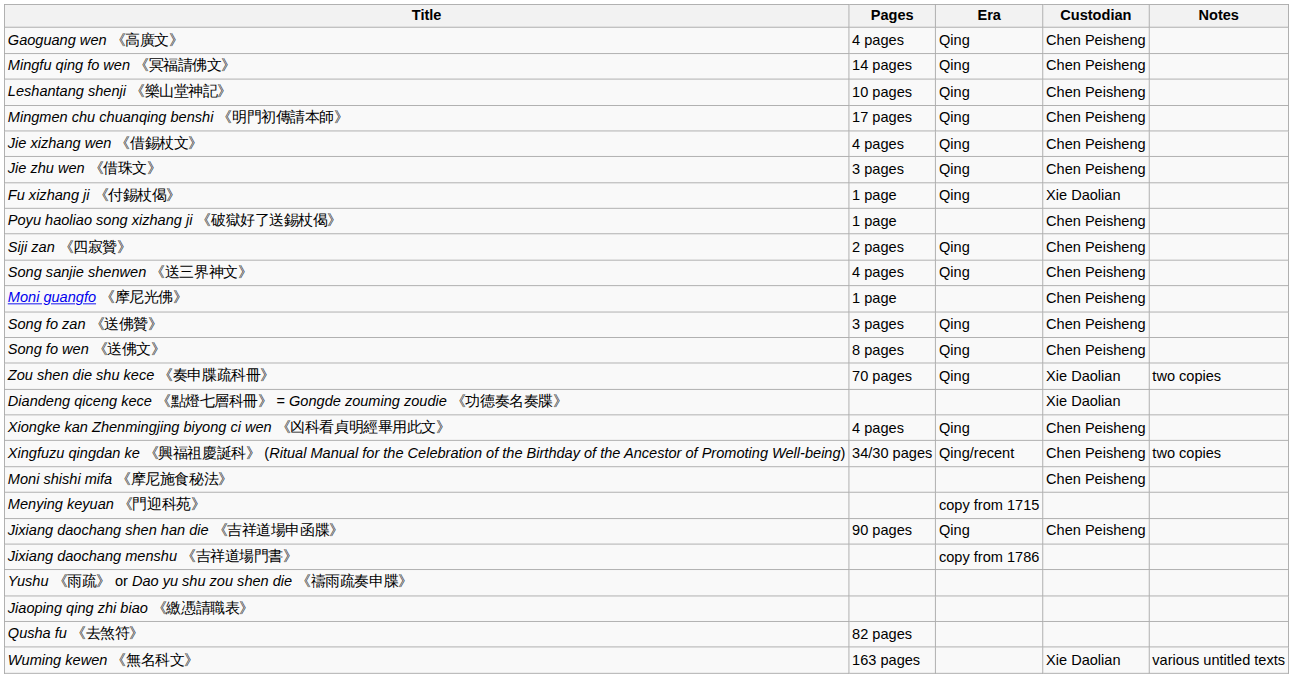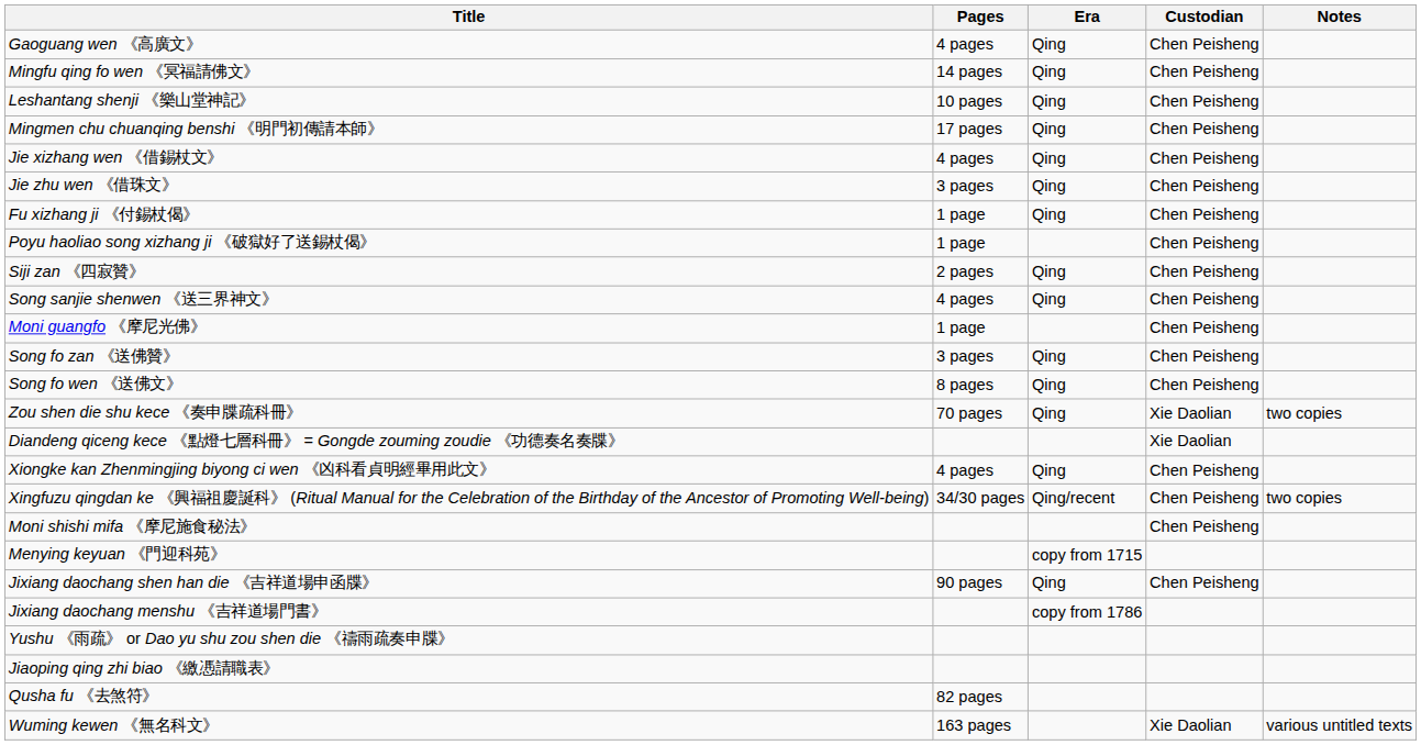Fu xizhang ji 《付錫杖偈》 | Custodian: Xie Daolian -> Chen Peisheng
